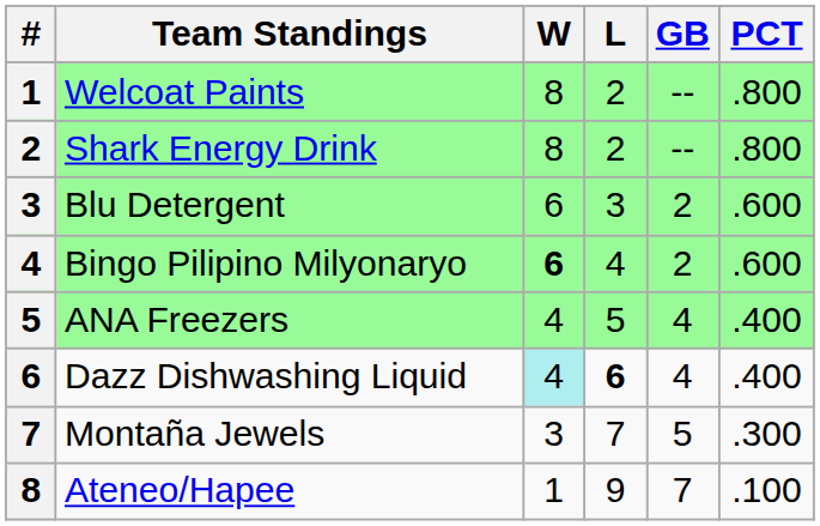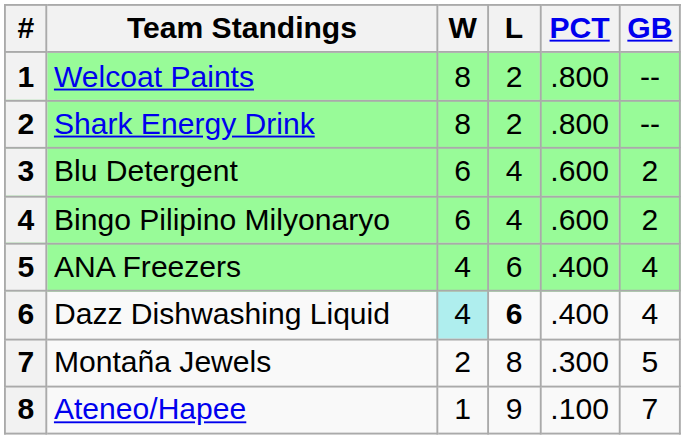columns swapped: PCT <-> GB
Blu Detergent | L: 3 -> 4
Bingo Pilipino Milyonaryo | W: bold -> normal
ANA Freezers | L: 5 -> 6
Montaña Jewels | W: 3 -> 2
Montaña Jewels | L: 7 -> 8
